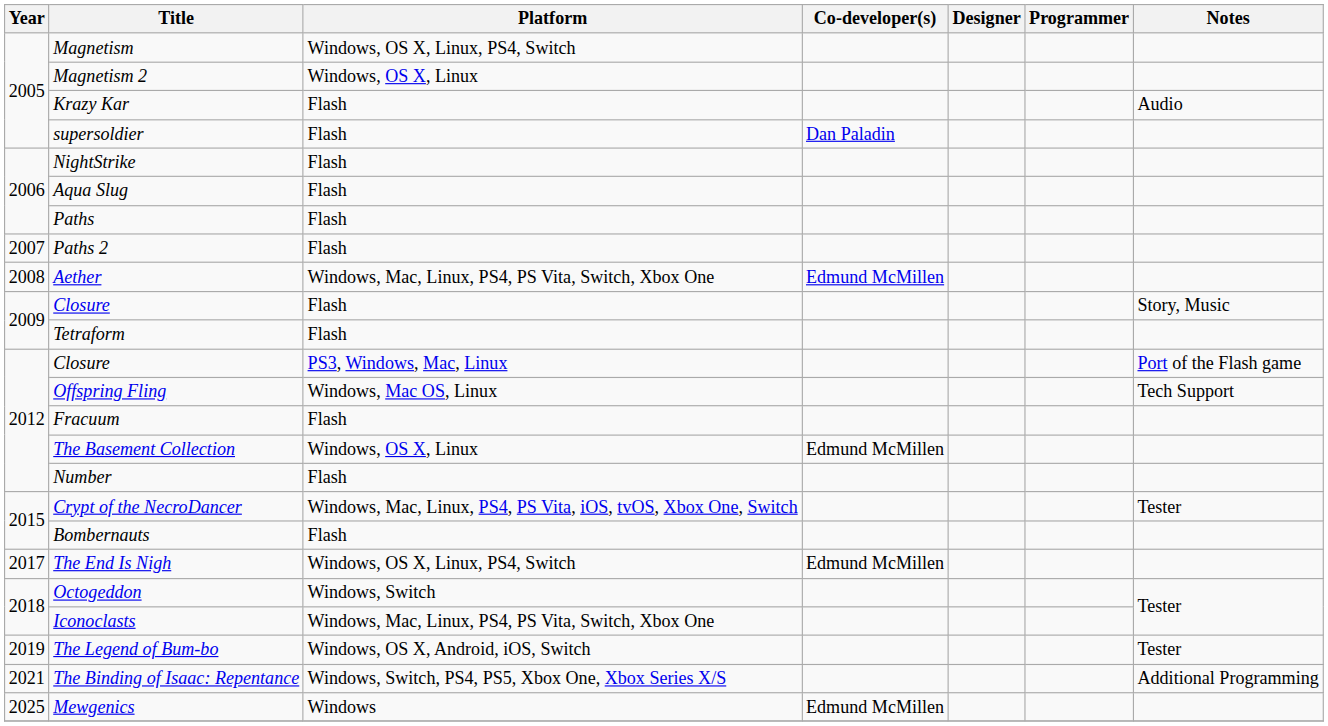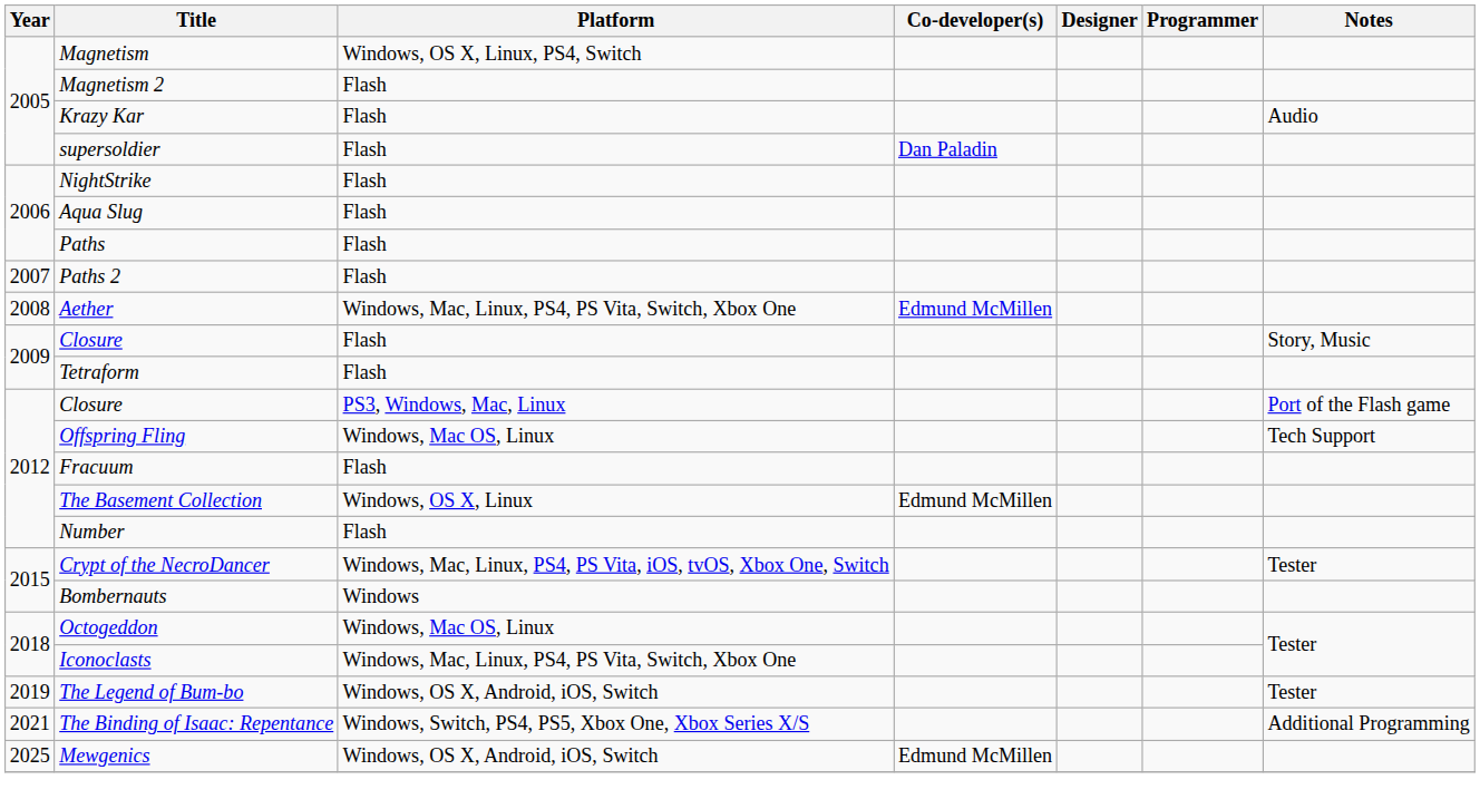Magnetism 2 | Platform: Windows, OS X, Linux -> Flash
Bombernauts | Platform: Flash -> Windows
- row: 2017 | The End Is Nigh | Windows, OS X, Linux, PS4, Switch | Edmund McMillen
Octogeddon | Platform: Windows, Switch -> Windows, Mac OS, Linux
Mewgenics | Platform: Windows -> Windows, OS X, Android, iOS, Switch
